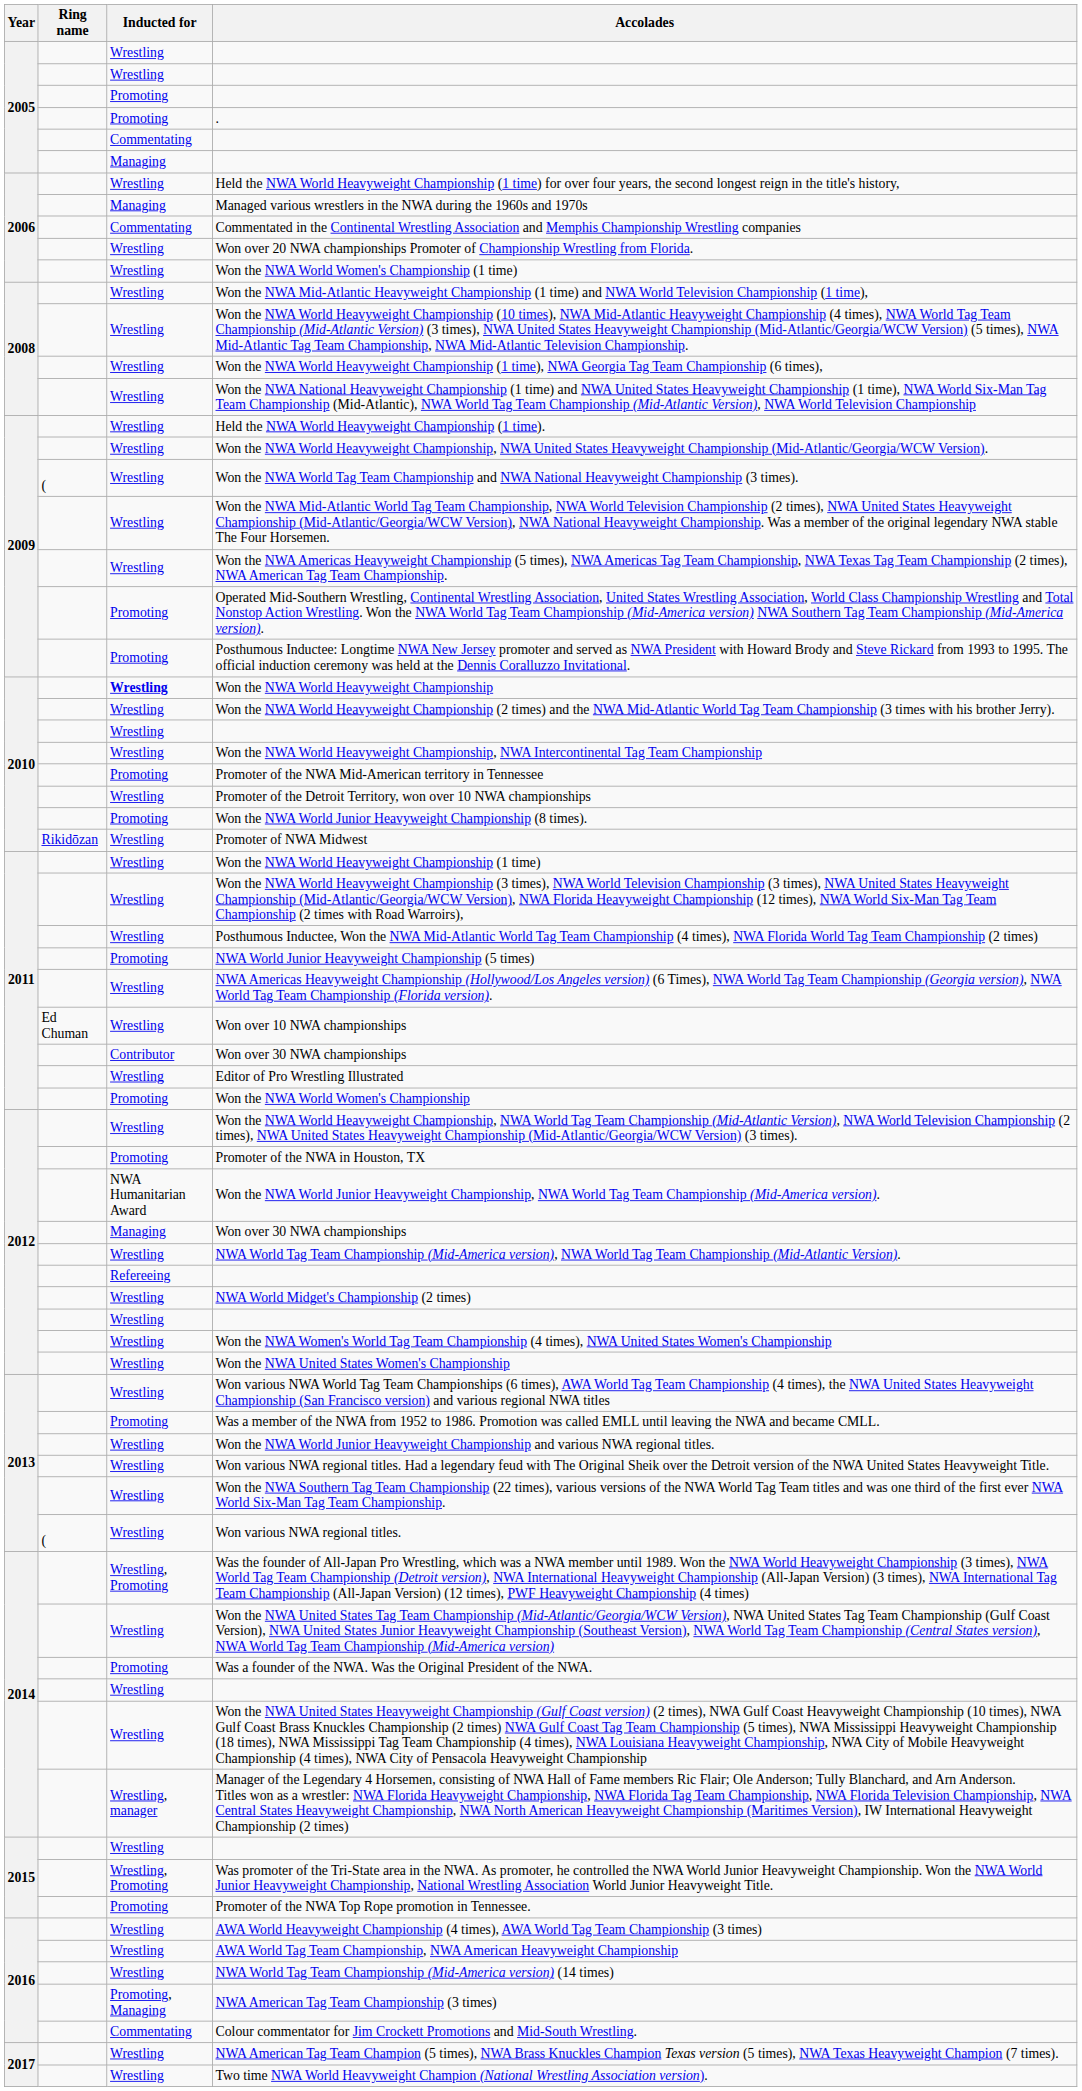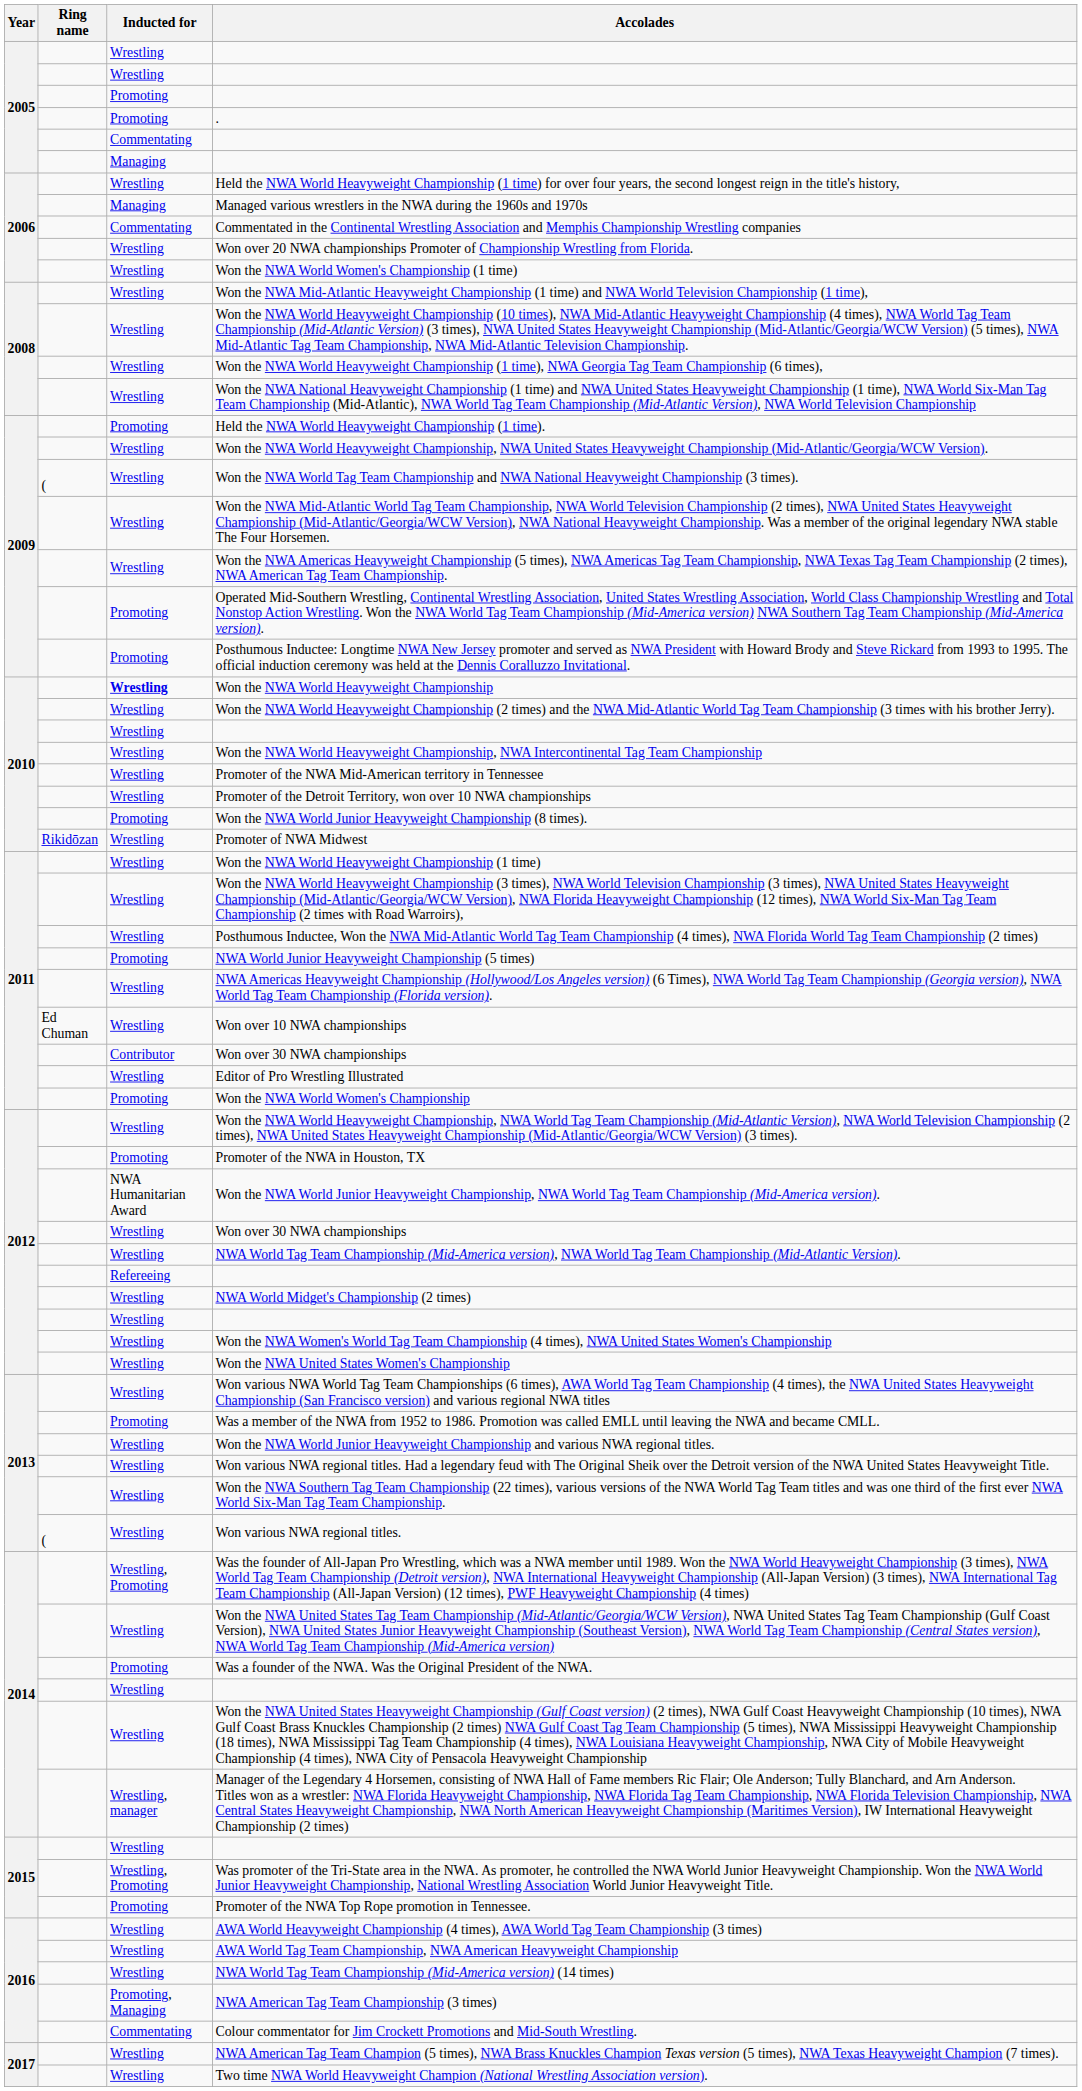Held the NWA World Heavyweight Championship (1 time). | Inducted for: Wrestling -> Promoting
Promoter of the NWA Mid-American territory in Tennessee | Inducted for: Promoting -> Wrestling
2012 / Won over 30 NWA championships | Inducted for: Managing -> Wrestling
